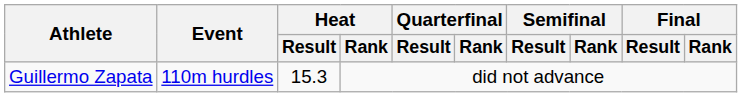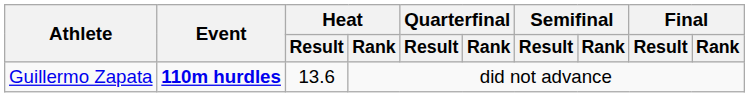Guillermo Zapata | Event: normal -> bold
Guillermo Zapata | Heat / Result: 15.3 -> 13.6
